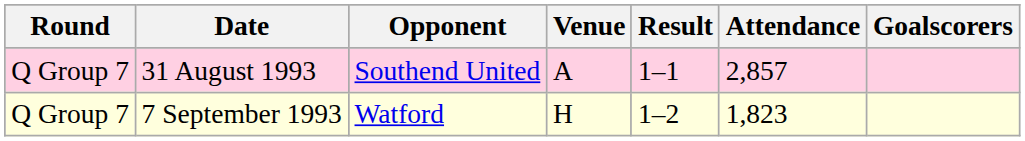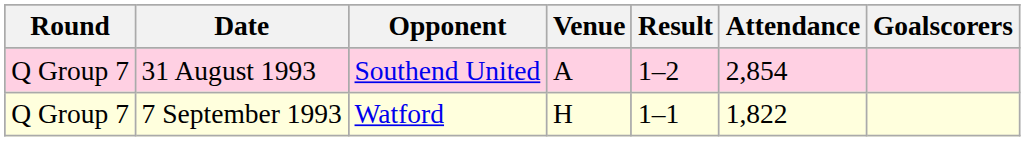31 August 1993 | Result: 1–1 -> 1–2
31 August 1993 | Attendance: 2,857 -> 2,854
7 September 1993 | Result: 1–2 -> 1–1
7 September 1993 | Attendance: 1,823 -> 1,822
